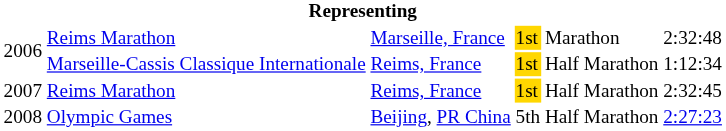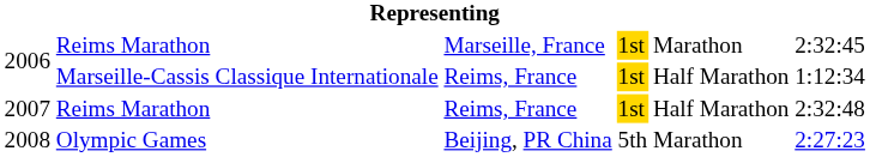2006 / Reims Marathon | column 6: 2:32:48 -> 2:32:45
2007 | column 6: 2:32:45 -> 2:32:48
2008 | column 5: Half Marathon -> Marathon
